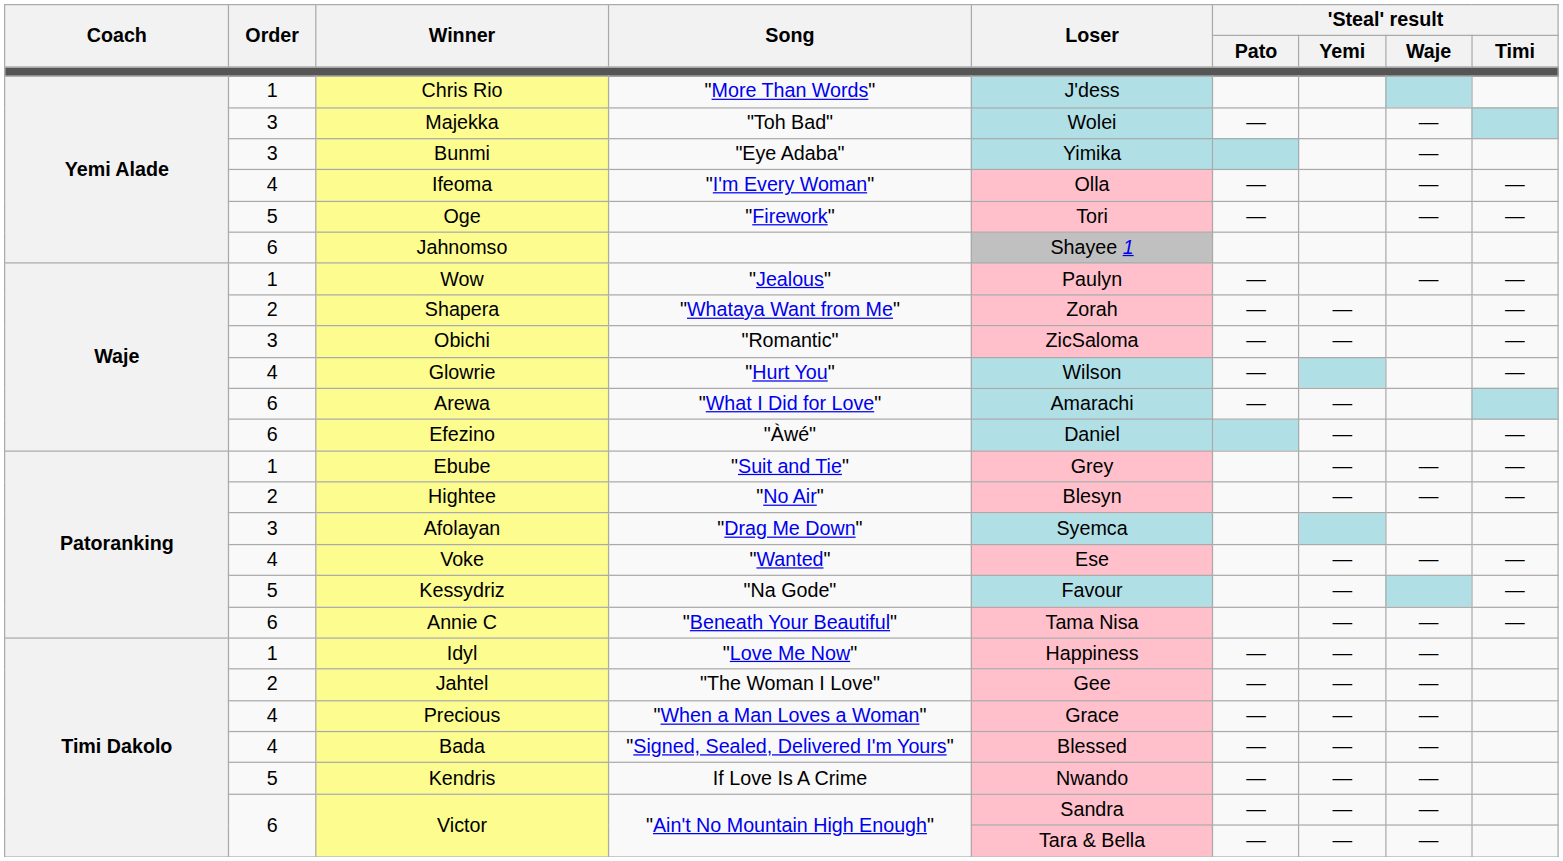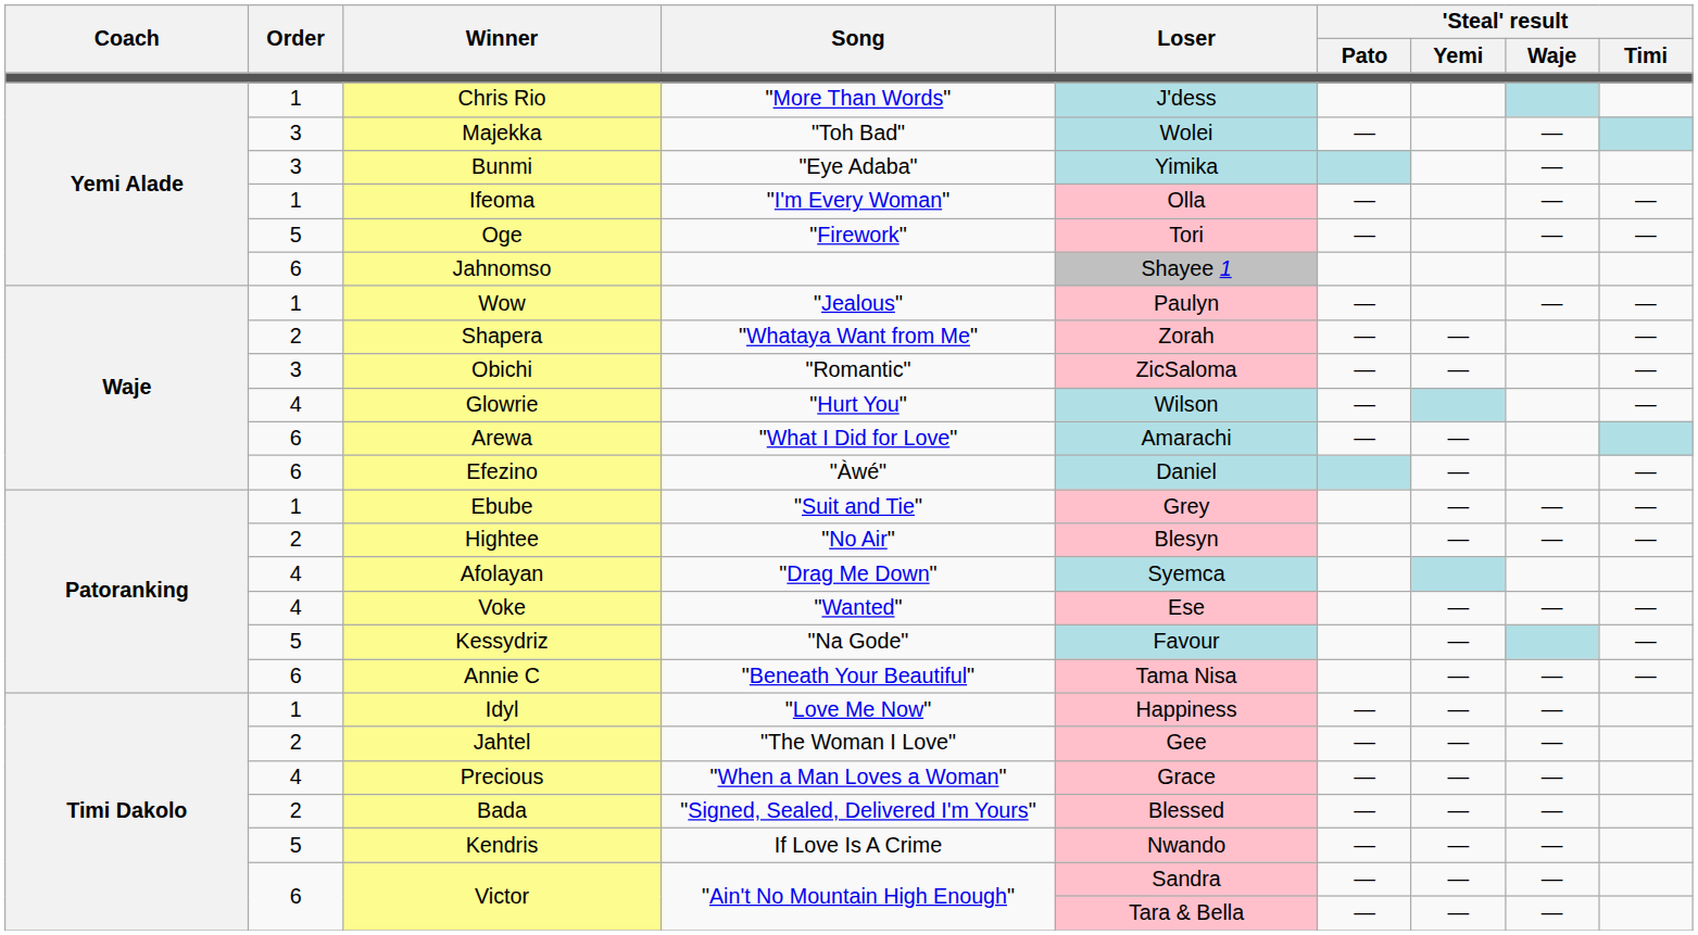Ifeoma | Order: 4 -> 1
Afolayan | Order: 3 -> 4
Bada | Order: 4 -> 2
